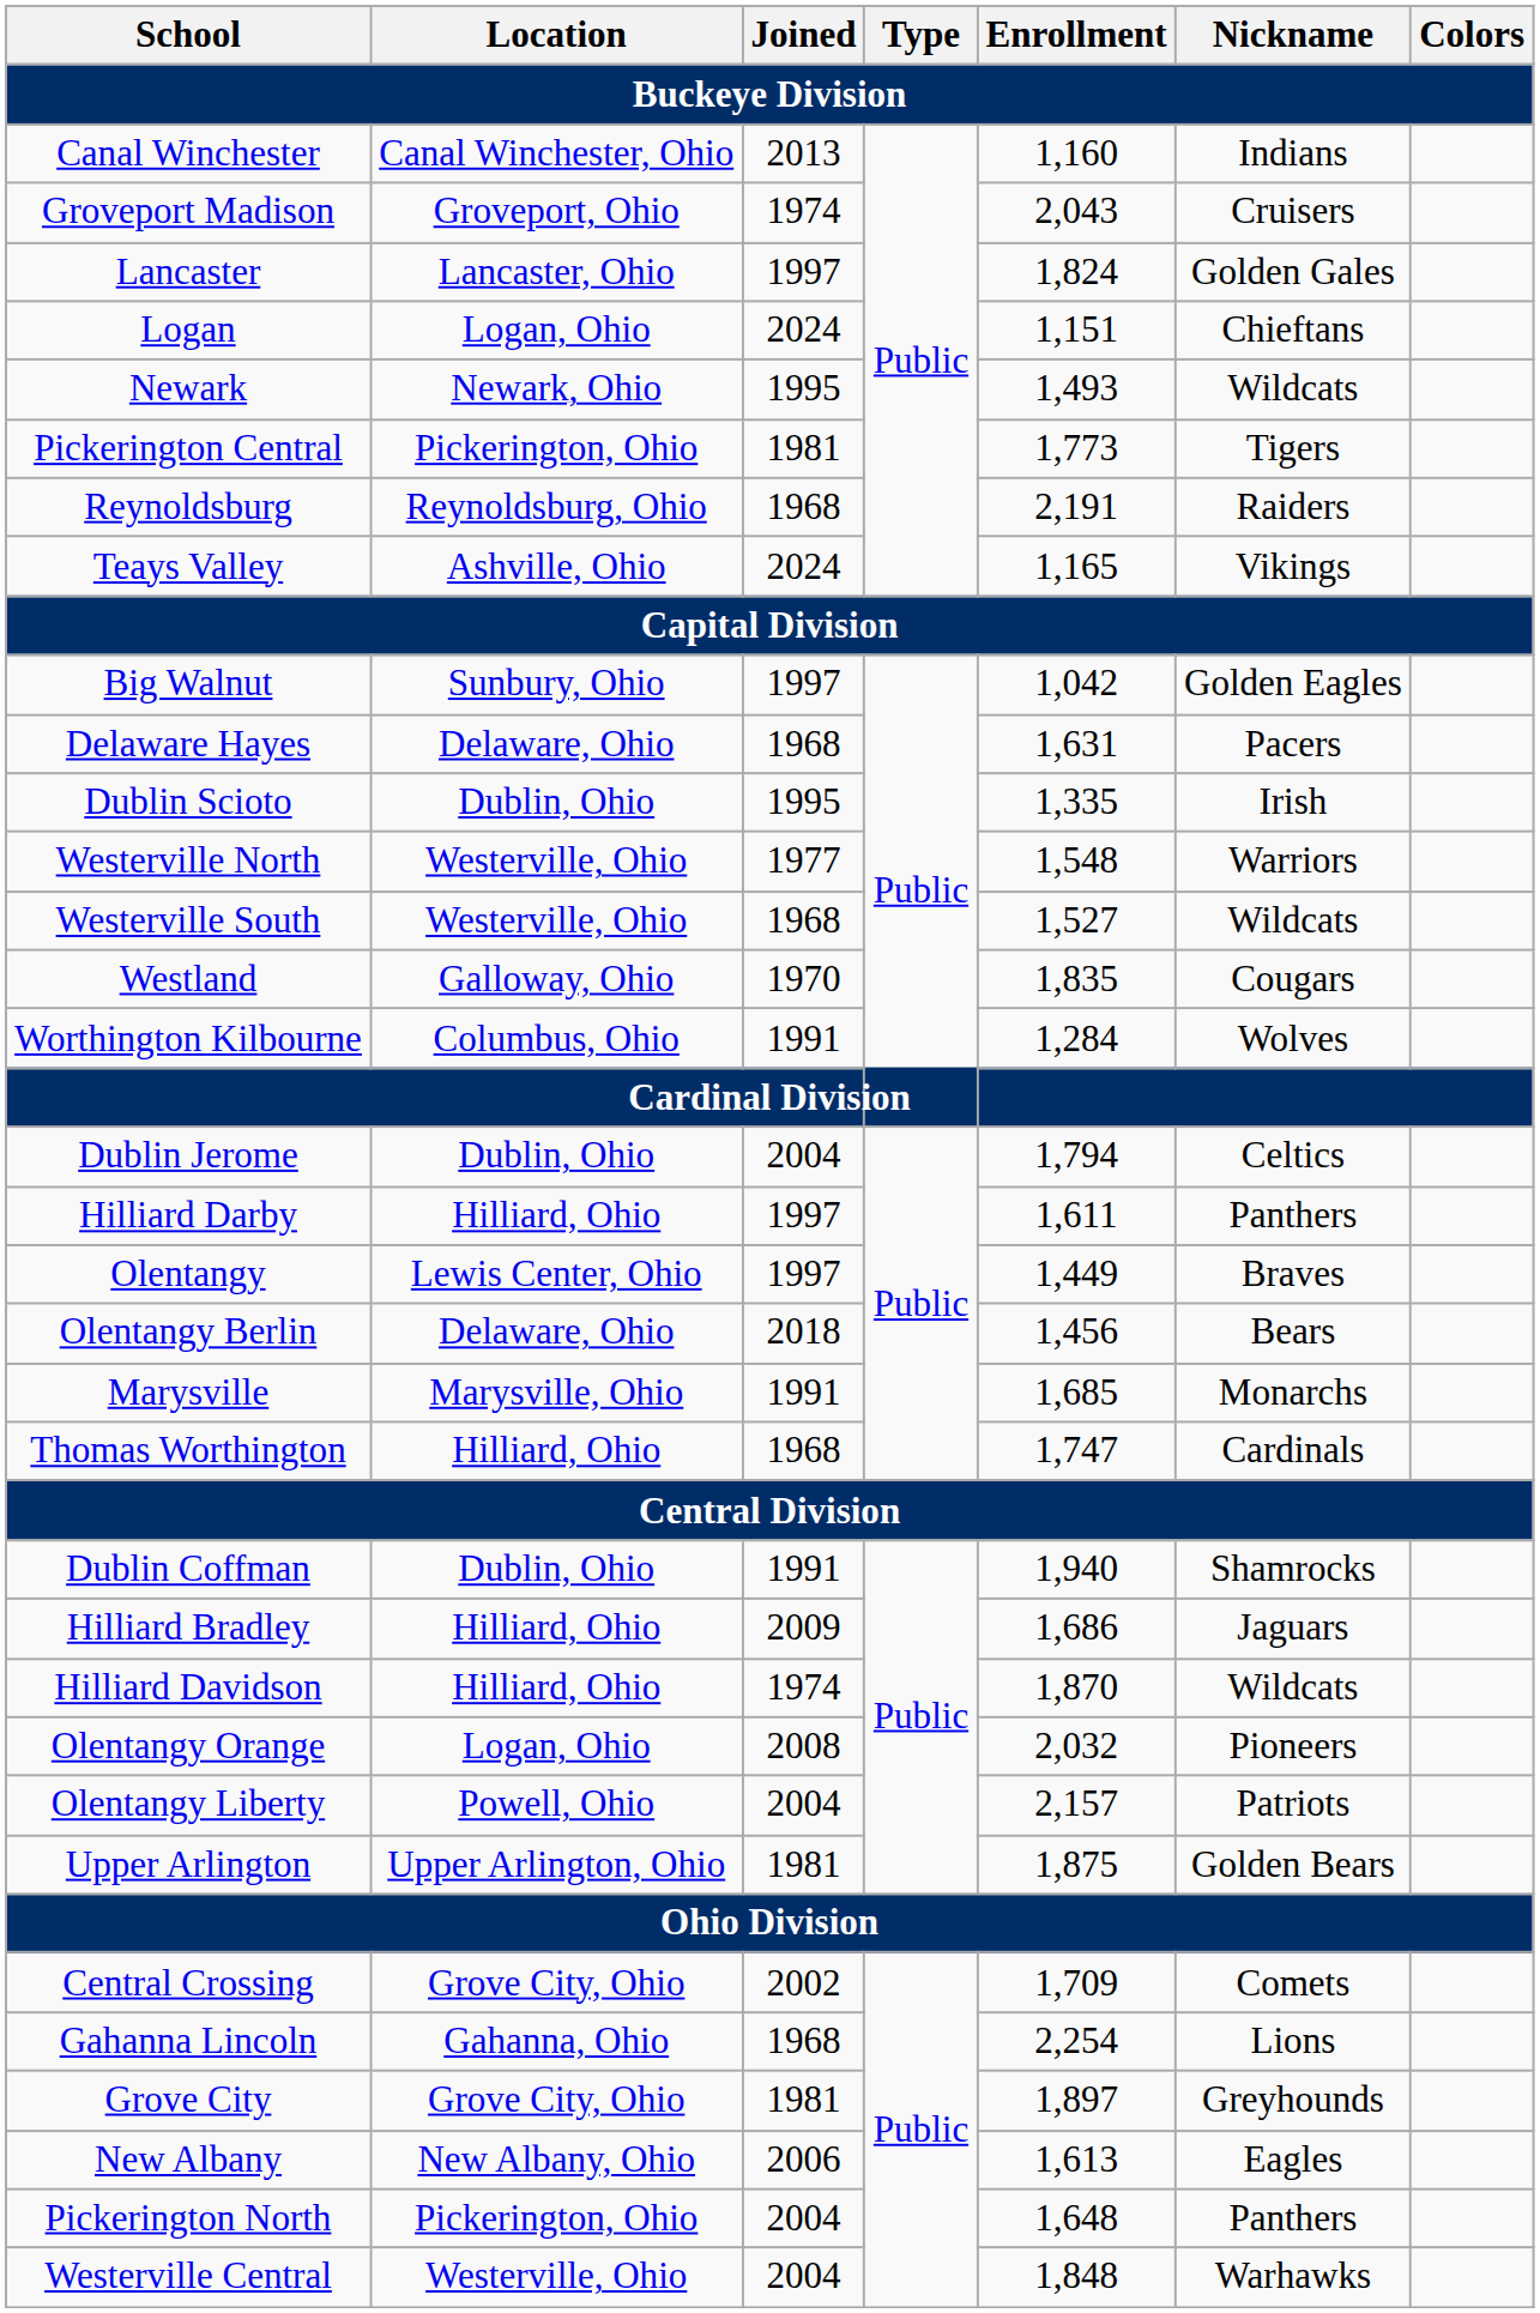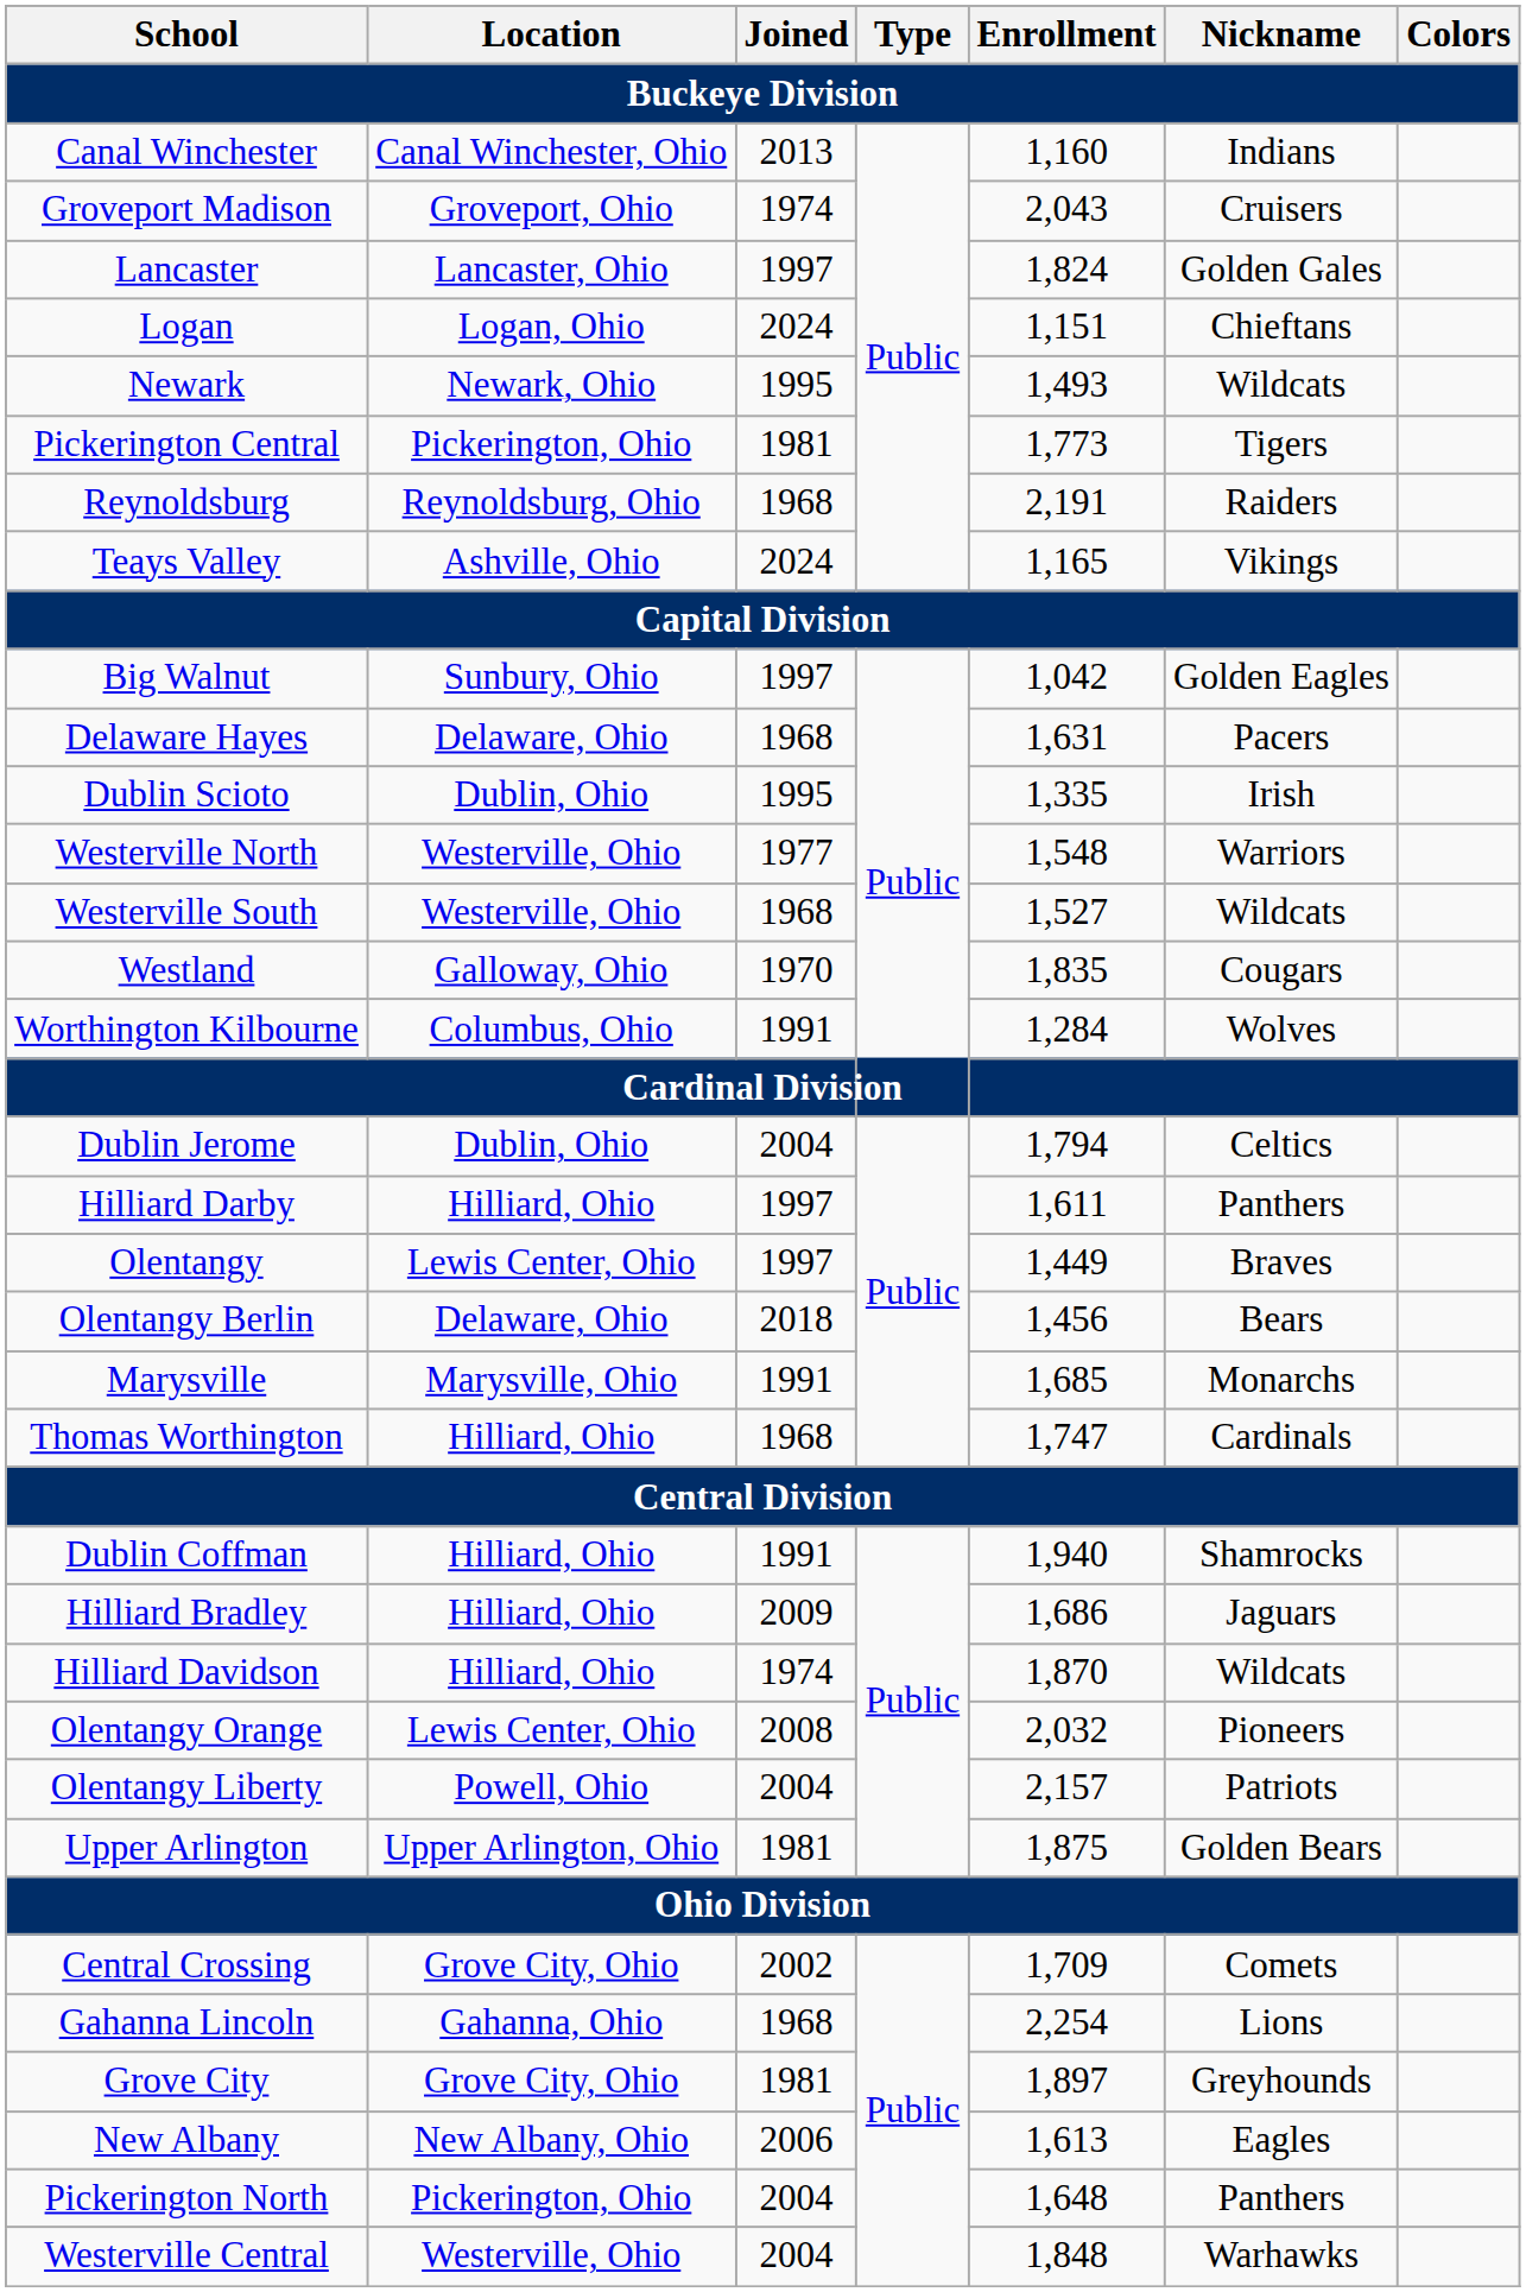Dublin Coffman | Location / Buckeye Division: Dublin, Ohio -> Hilliard, Ohio
Olentangy Orange | Location / Buckeye Division: Logan, Ohio -> Lewis Center, Ohio
